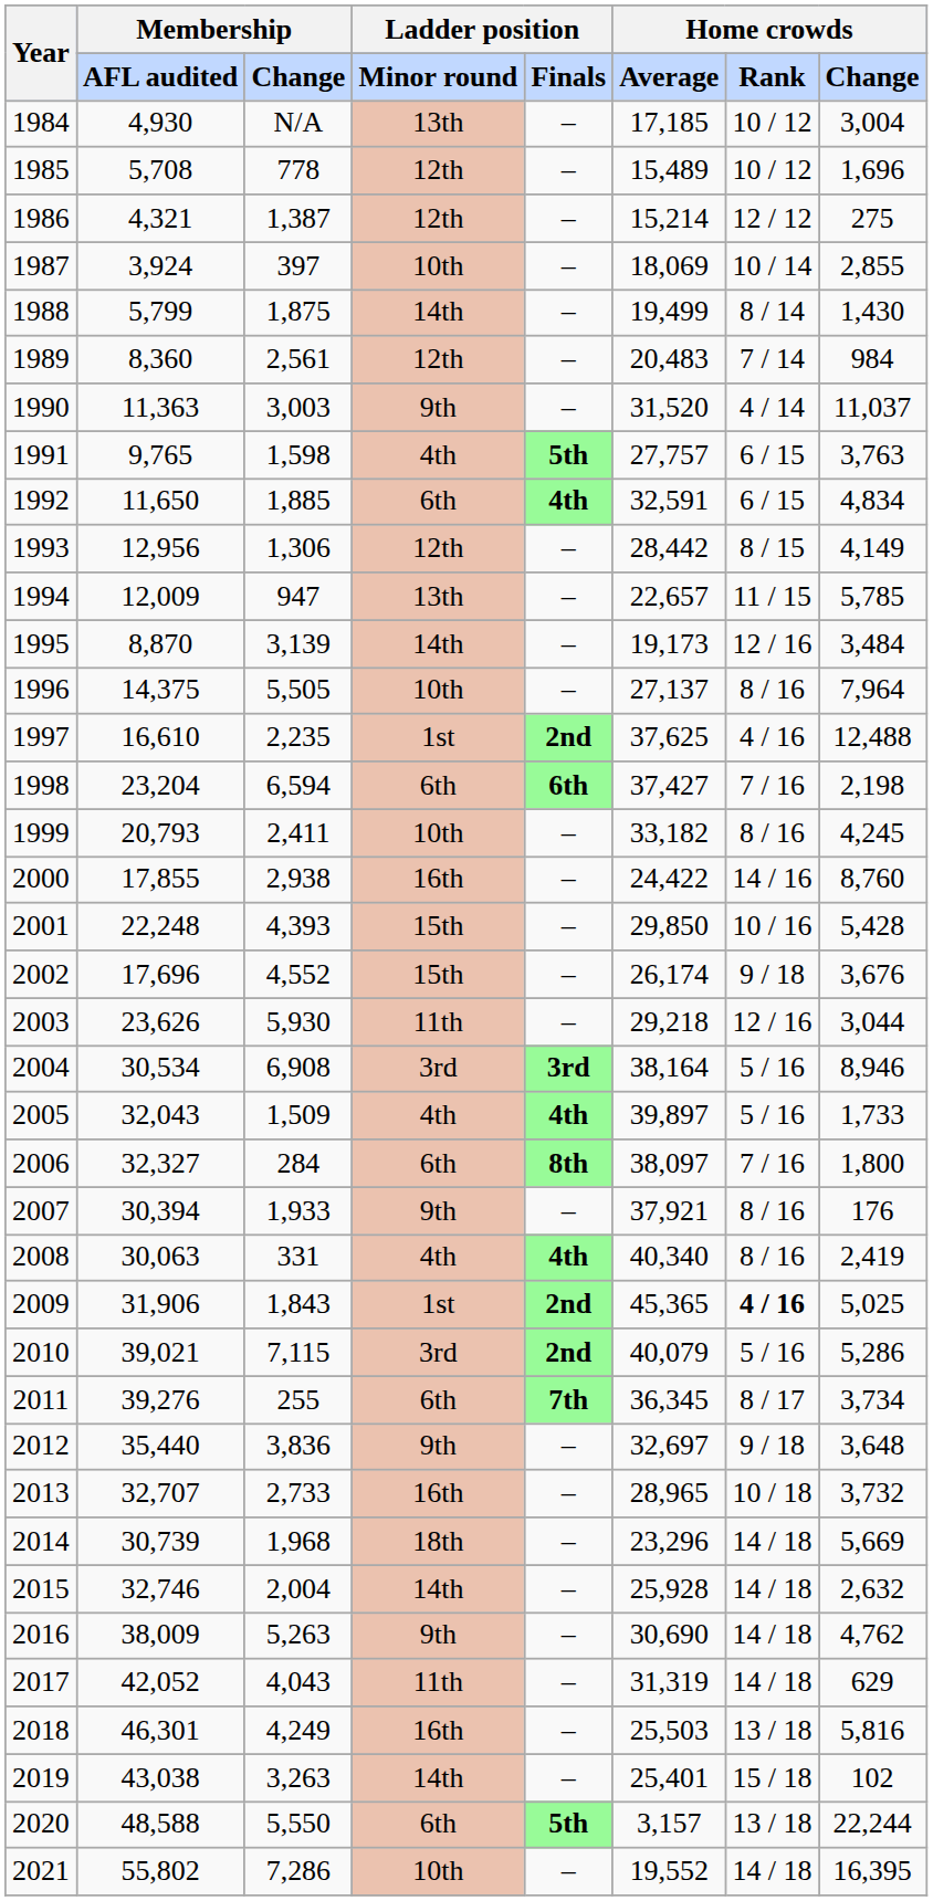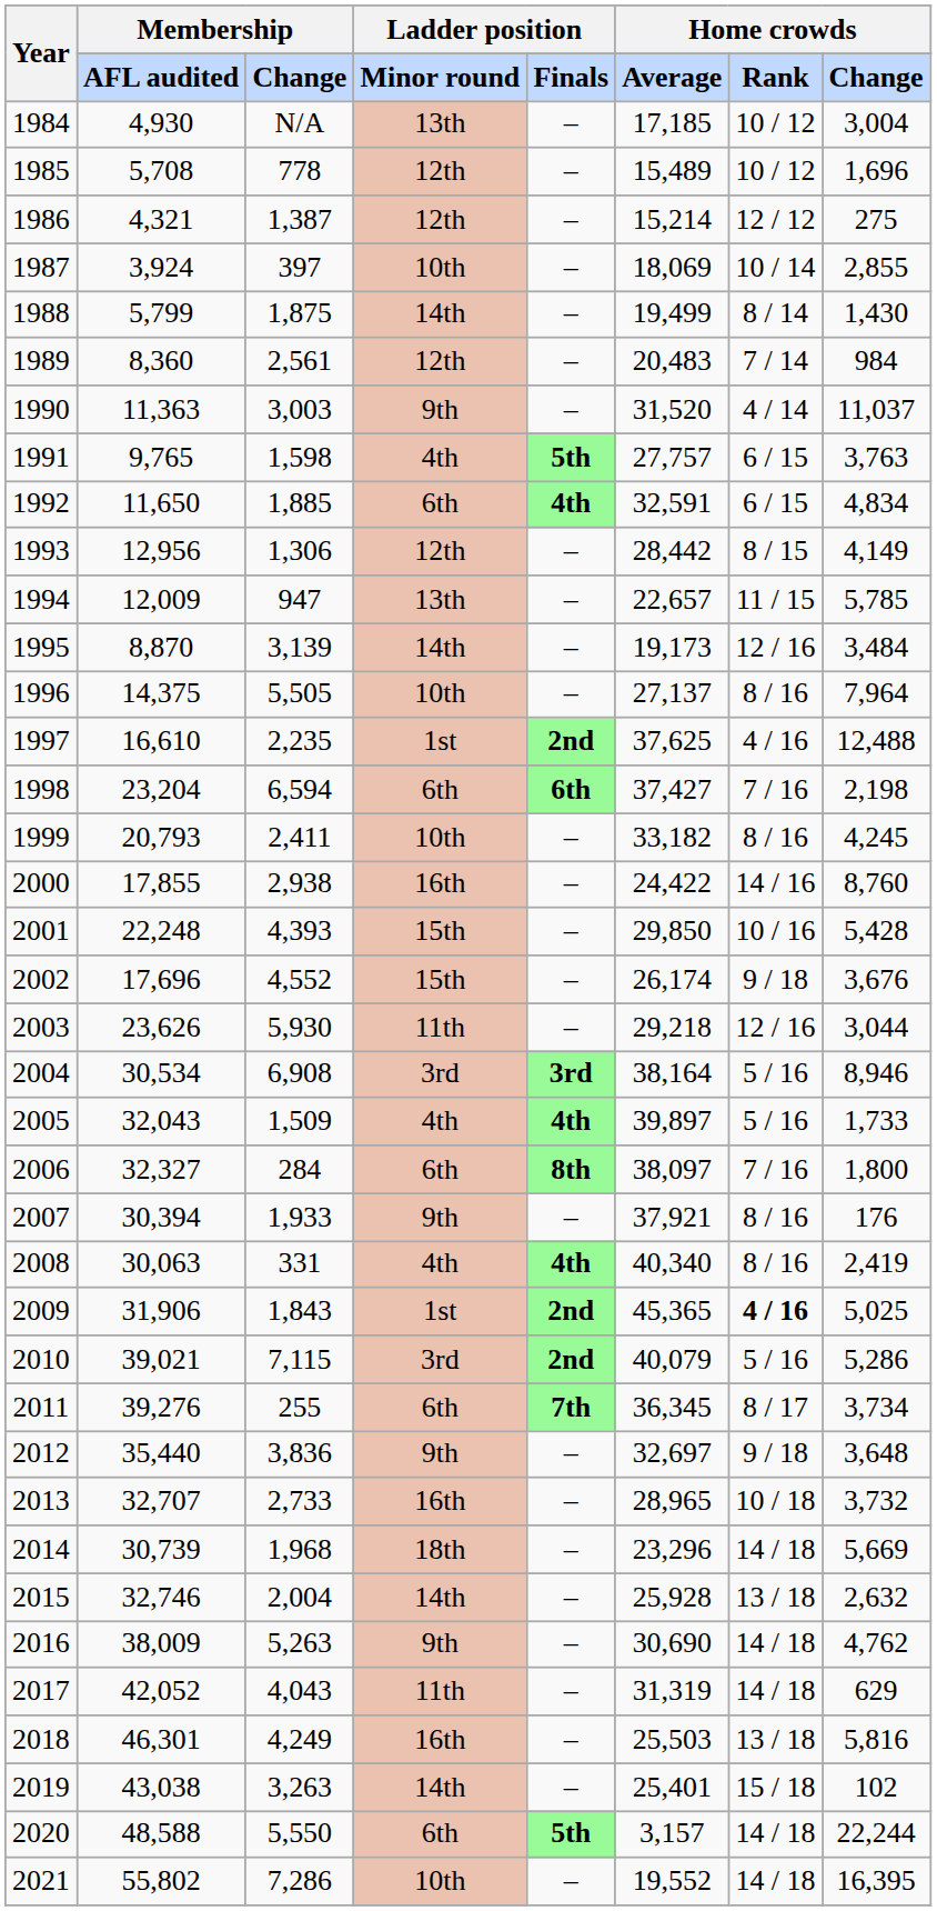2015 | Home crowds / Rank: 14 / 18 -> 13 / 18
2020 | Home crowds / Rank: 13 / 18 -> 14 / 18
